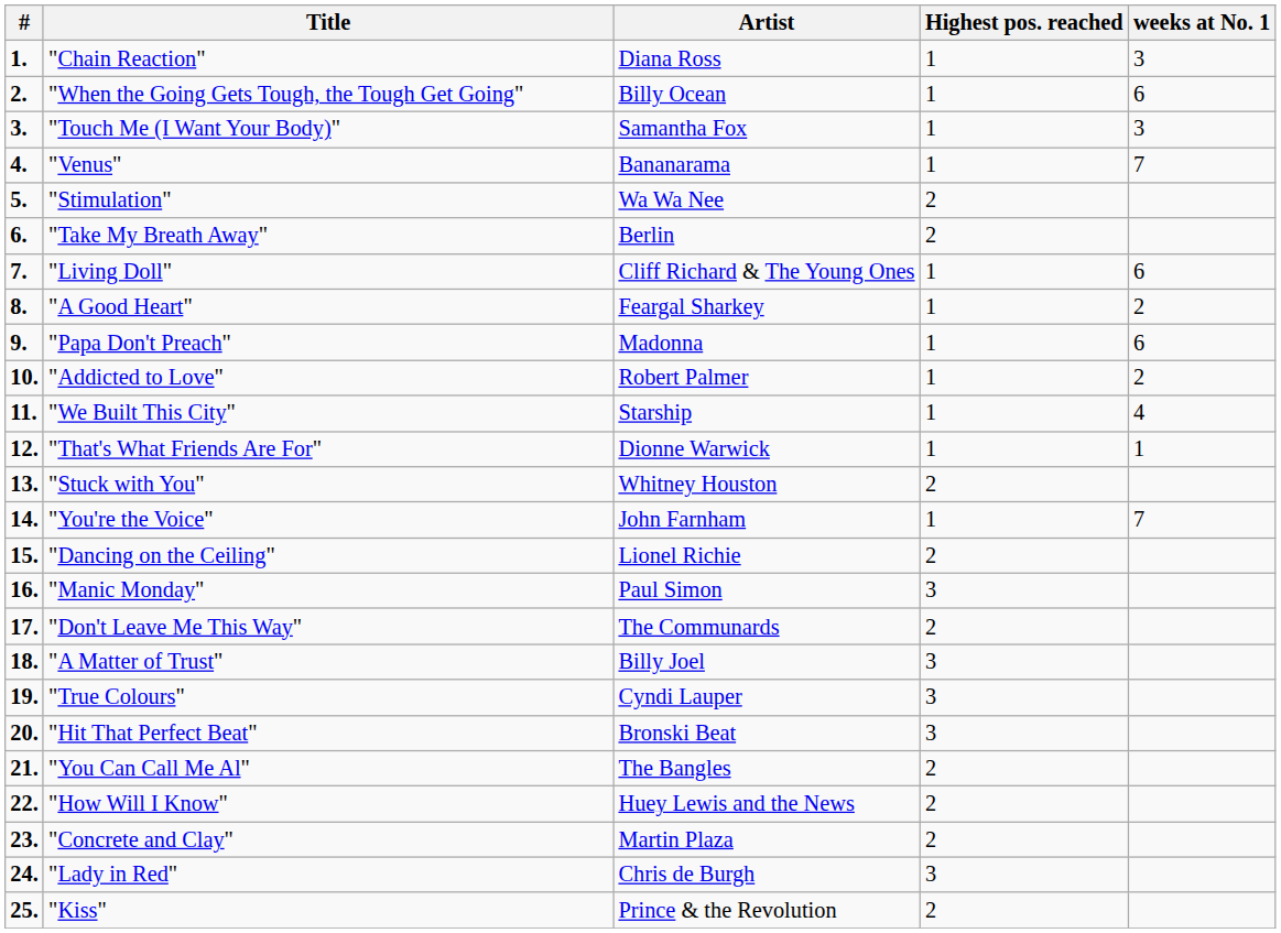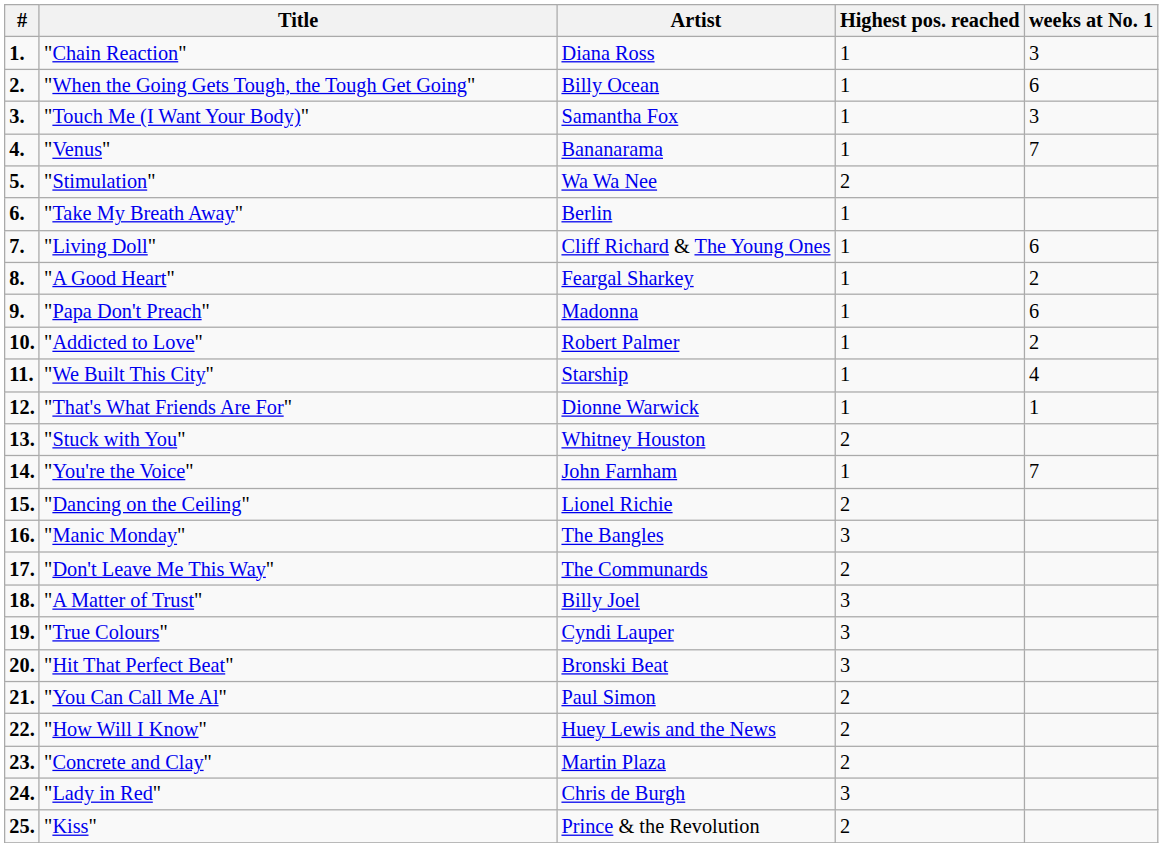"Take My Breath Away" | Highest pos. reached: 2 -> 1
"Manic Monday" | Artist: Paul Simon -> The Bangles
"You Can Call Me Al" | Artist: The Bangles -> Paul Simon
